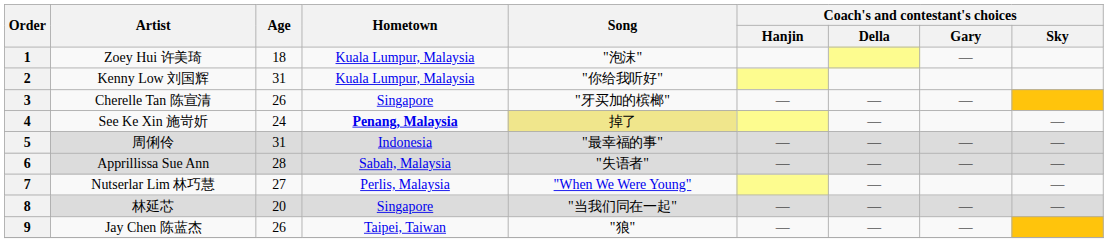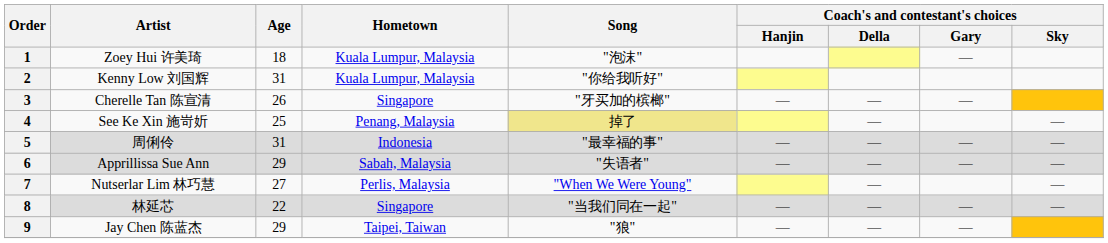4 | Age: 24 -> 25
4 | Hometown: bold -> normal
6 | Age: 28 -> 29
8 | Age: 20 -> 22
9 | Age: 26 -> 29
